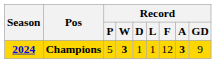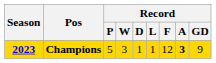Champions | Season: 2024 -> 2023
Champions | Record / W: bold -> normal
